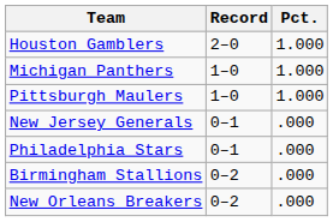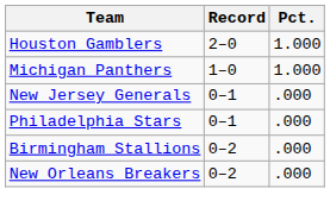- row: Pittsburgh Maulers | 1–0 | 1.000
